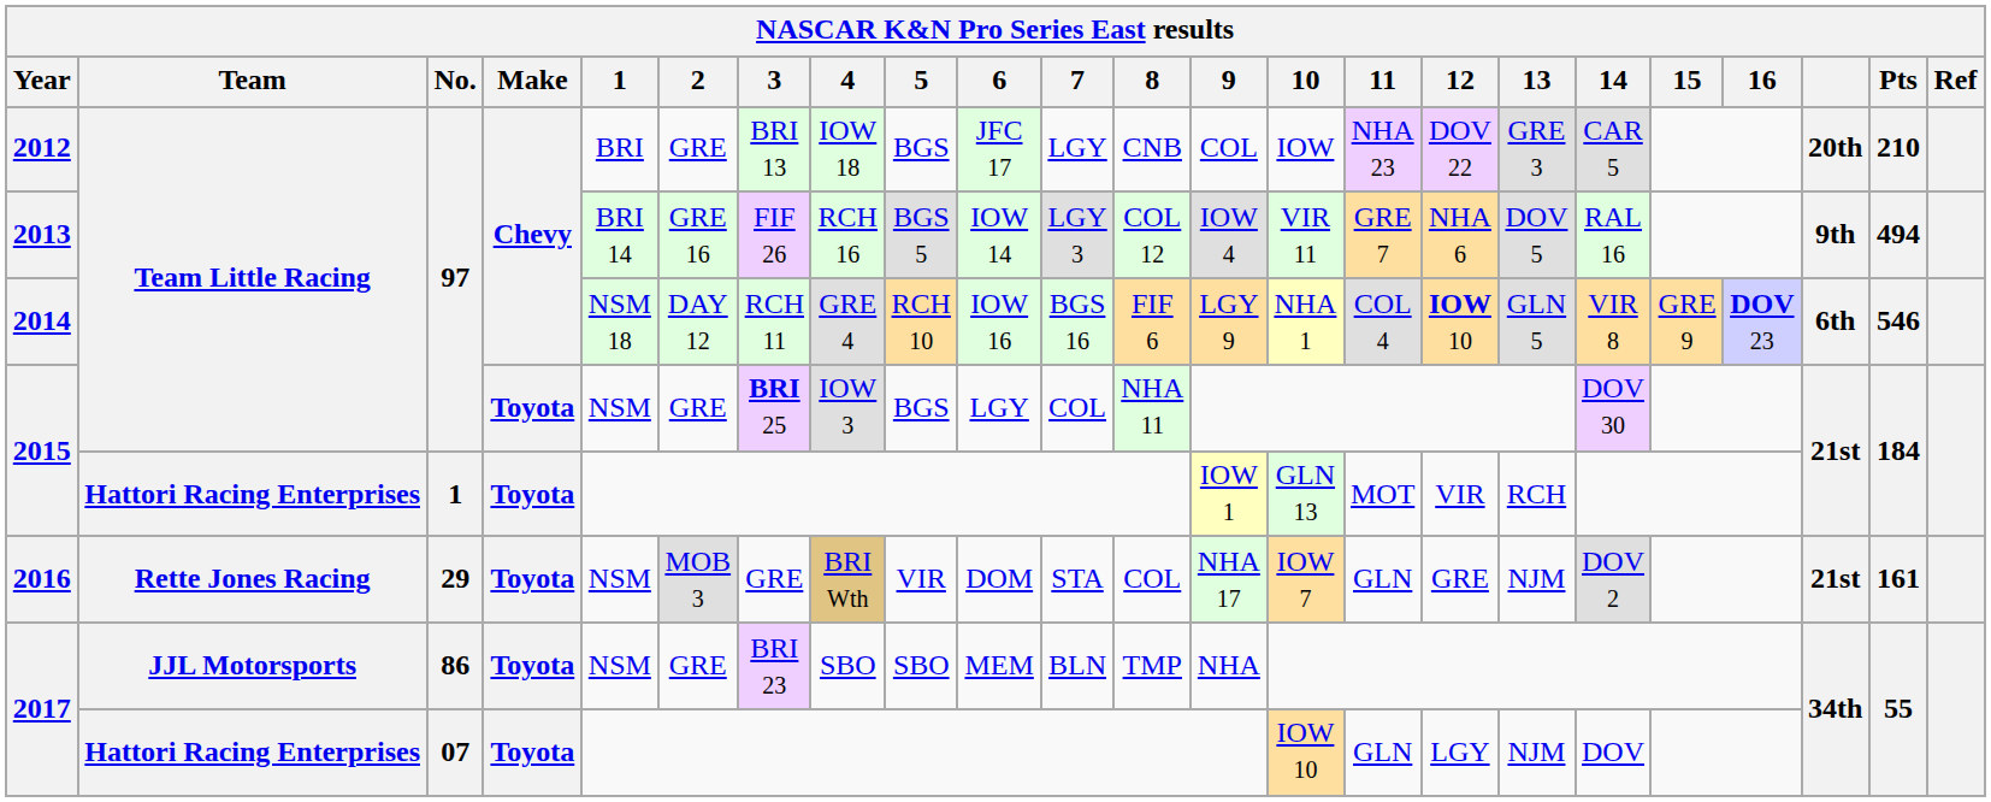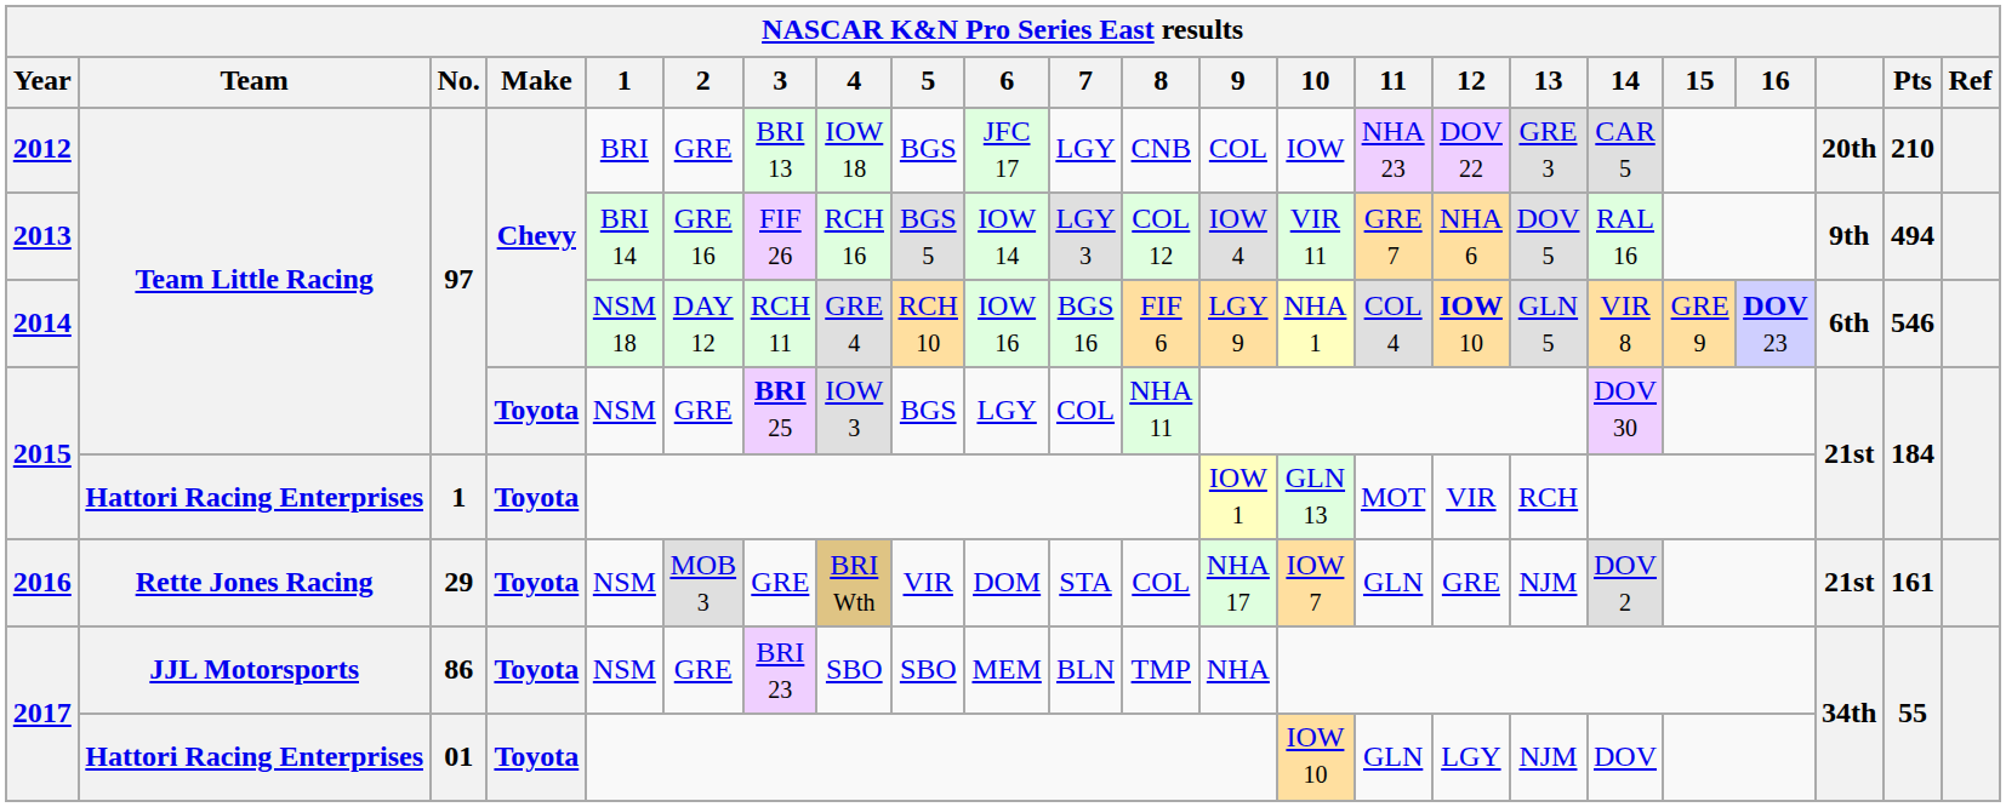2017 / Hattori Racing Enterprises | No.: 07 -> 01
